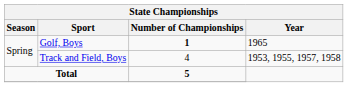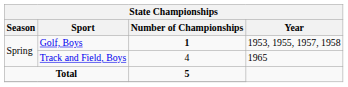Golf, Boys | Year: 1965 -> 1953, 1955, 1957, 1958
Track and Field, Boys | Year: 1953, 1955, 1957, 1958 -> 1965
